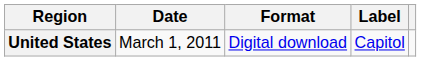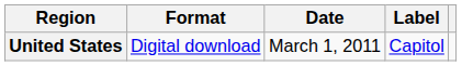columns swapped: Date <-> Format
